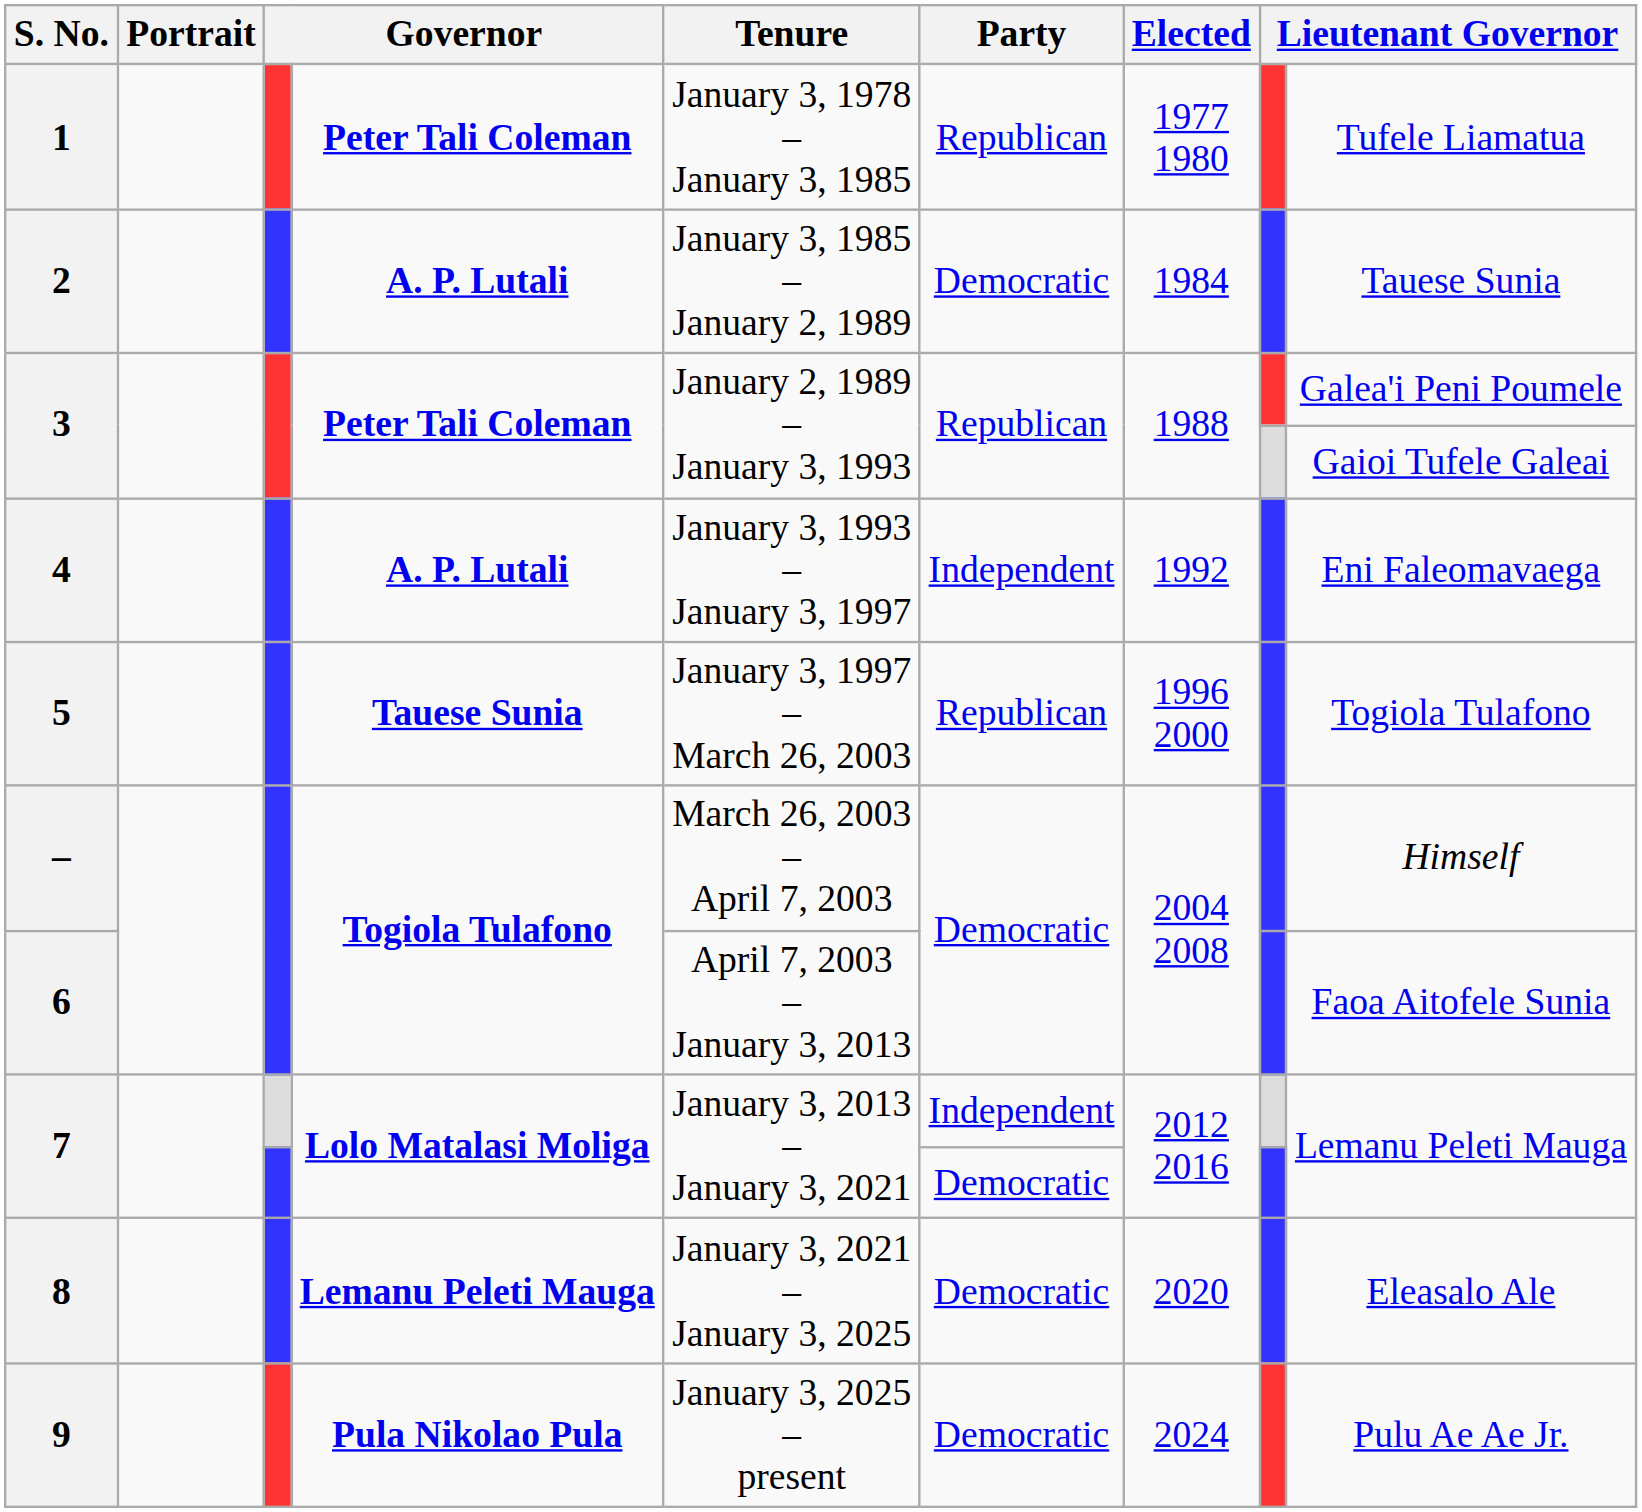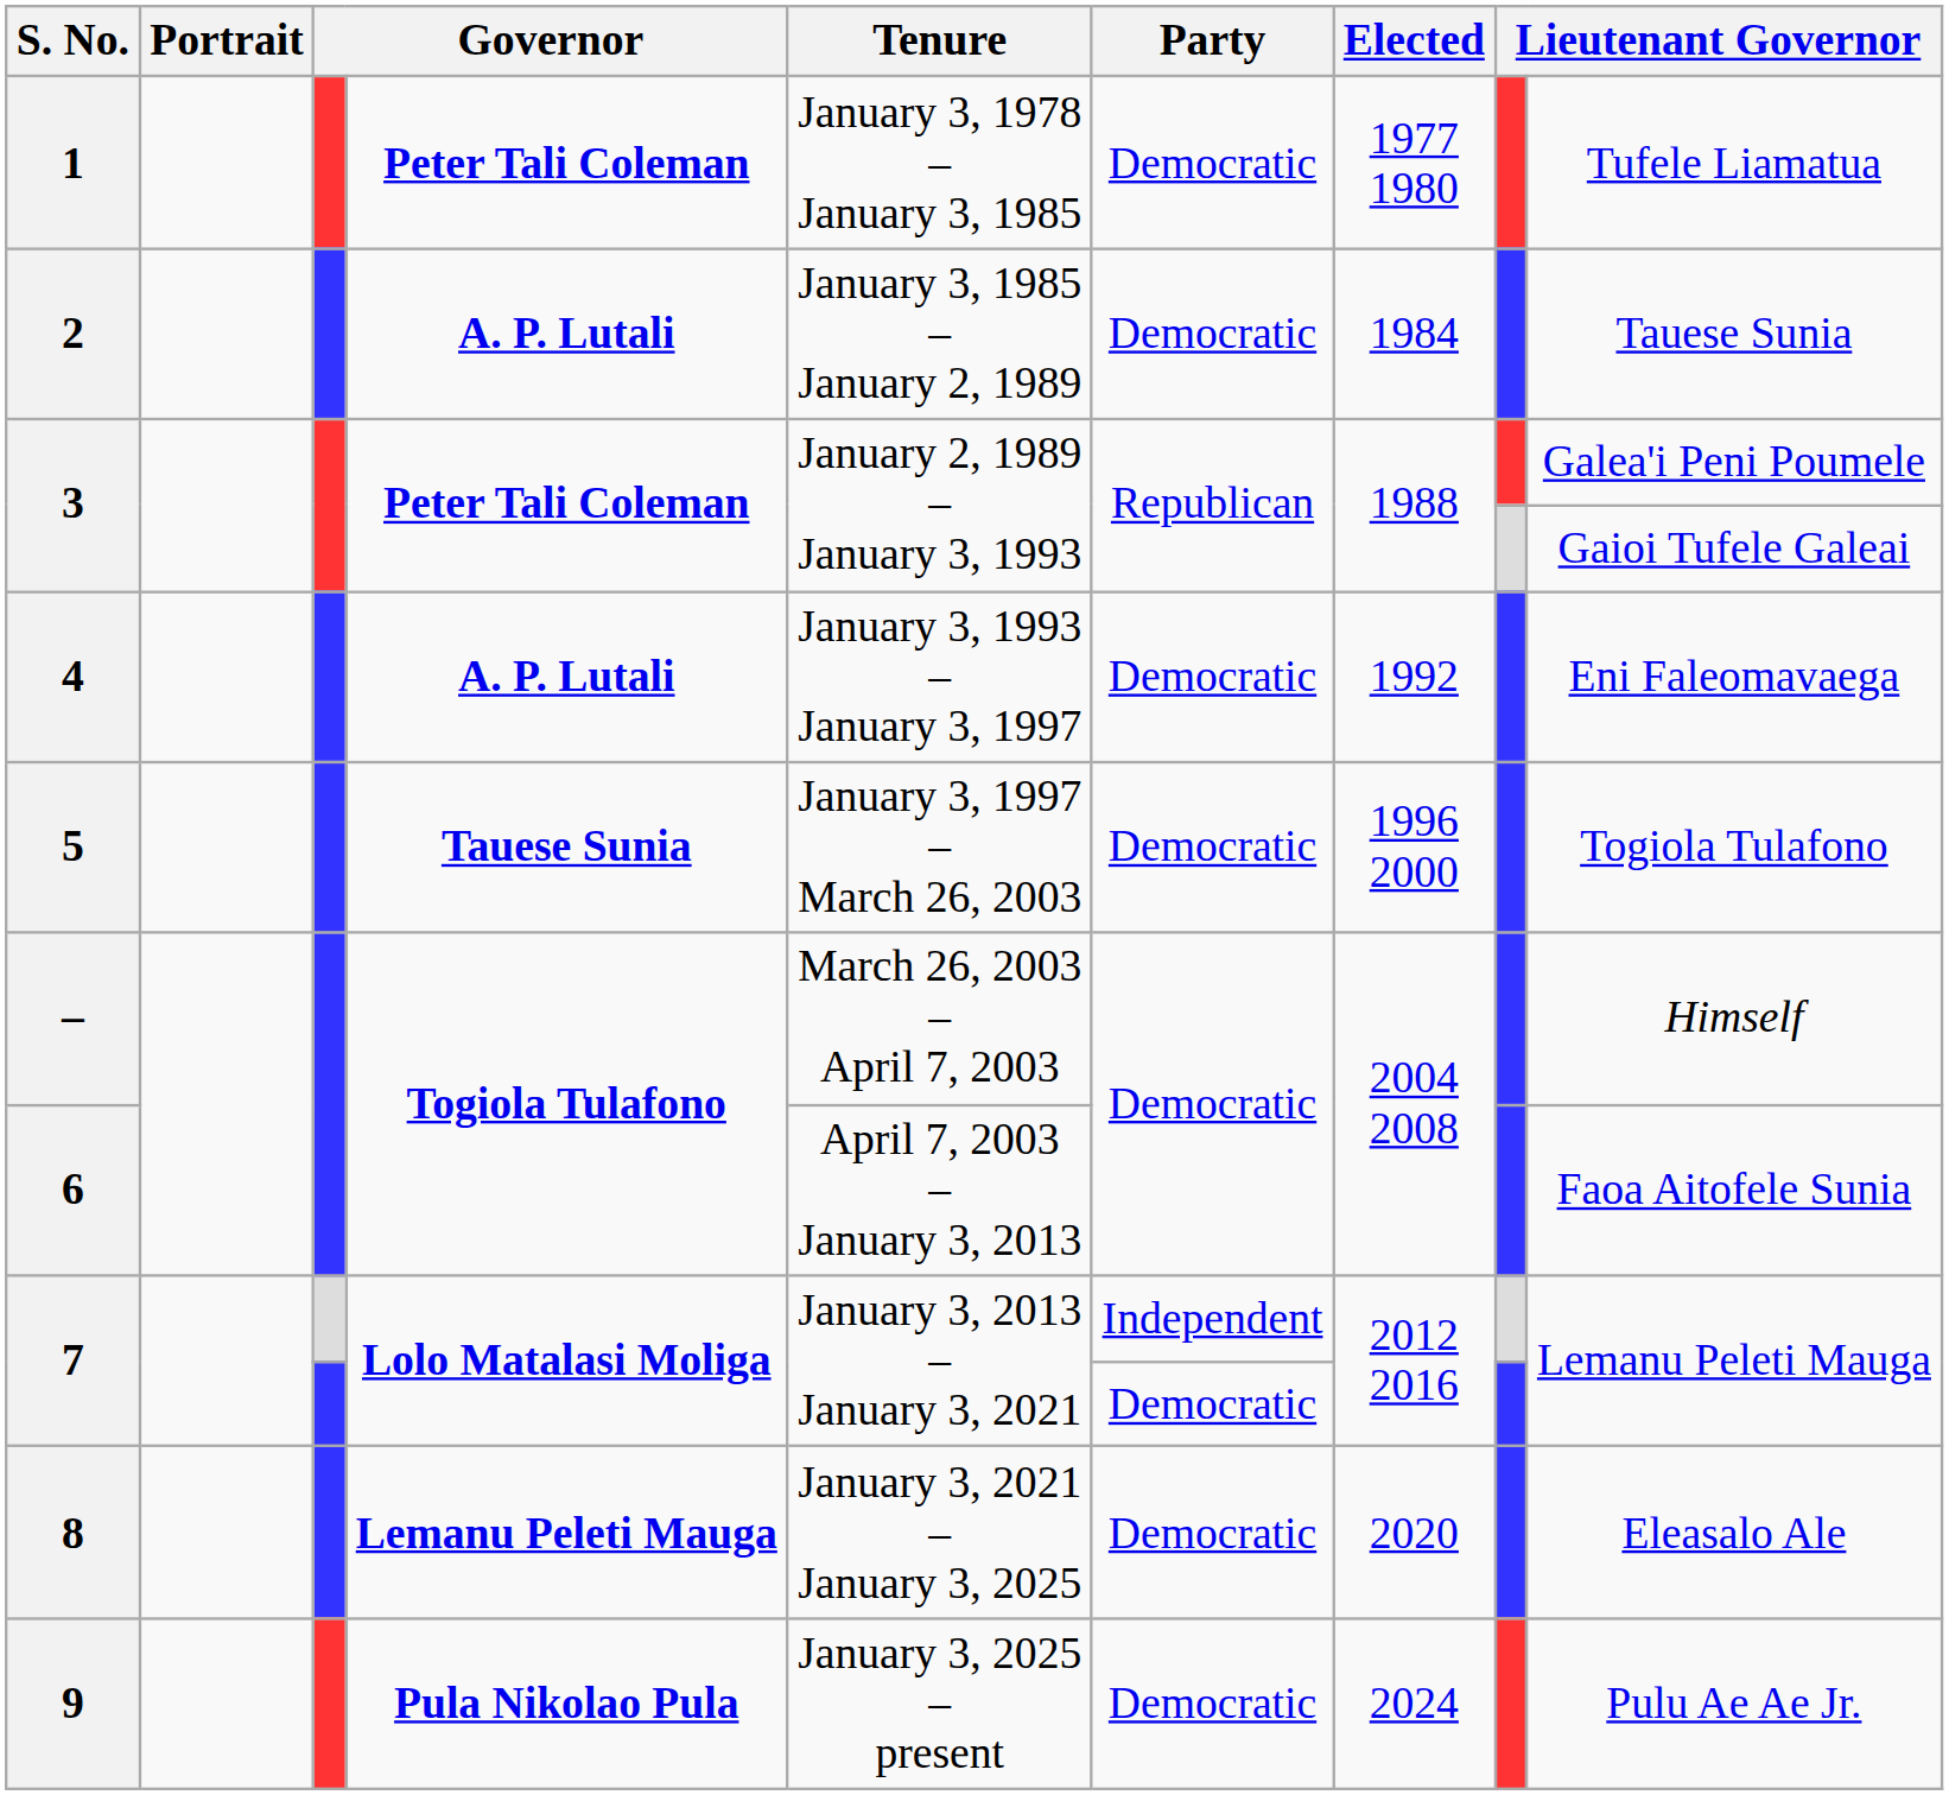1 | Party: Republican -> Democratic
4 | Party: Independent -> Democratic
5 | Party: Republican -> Democratic
